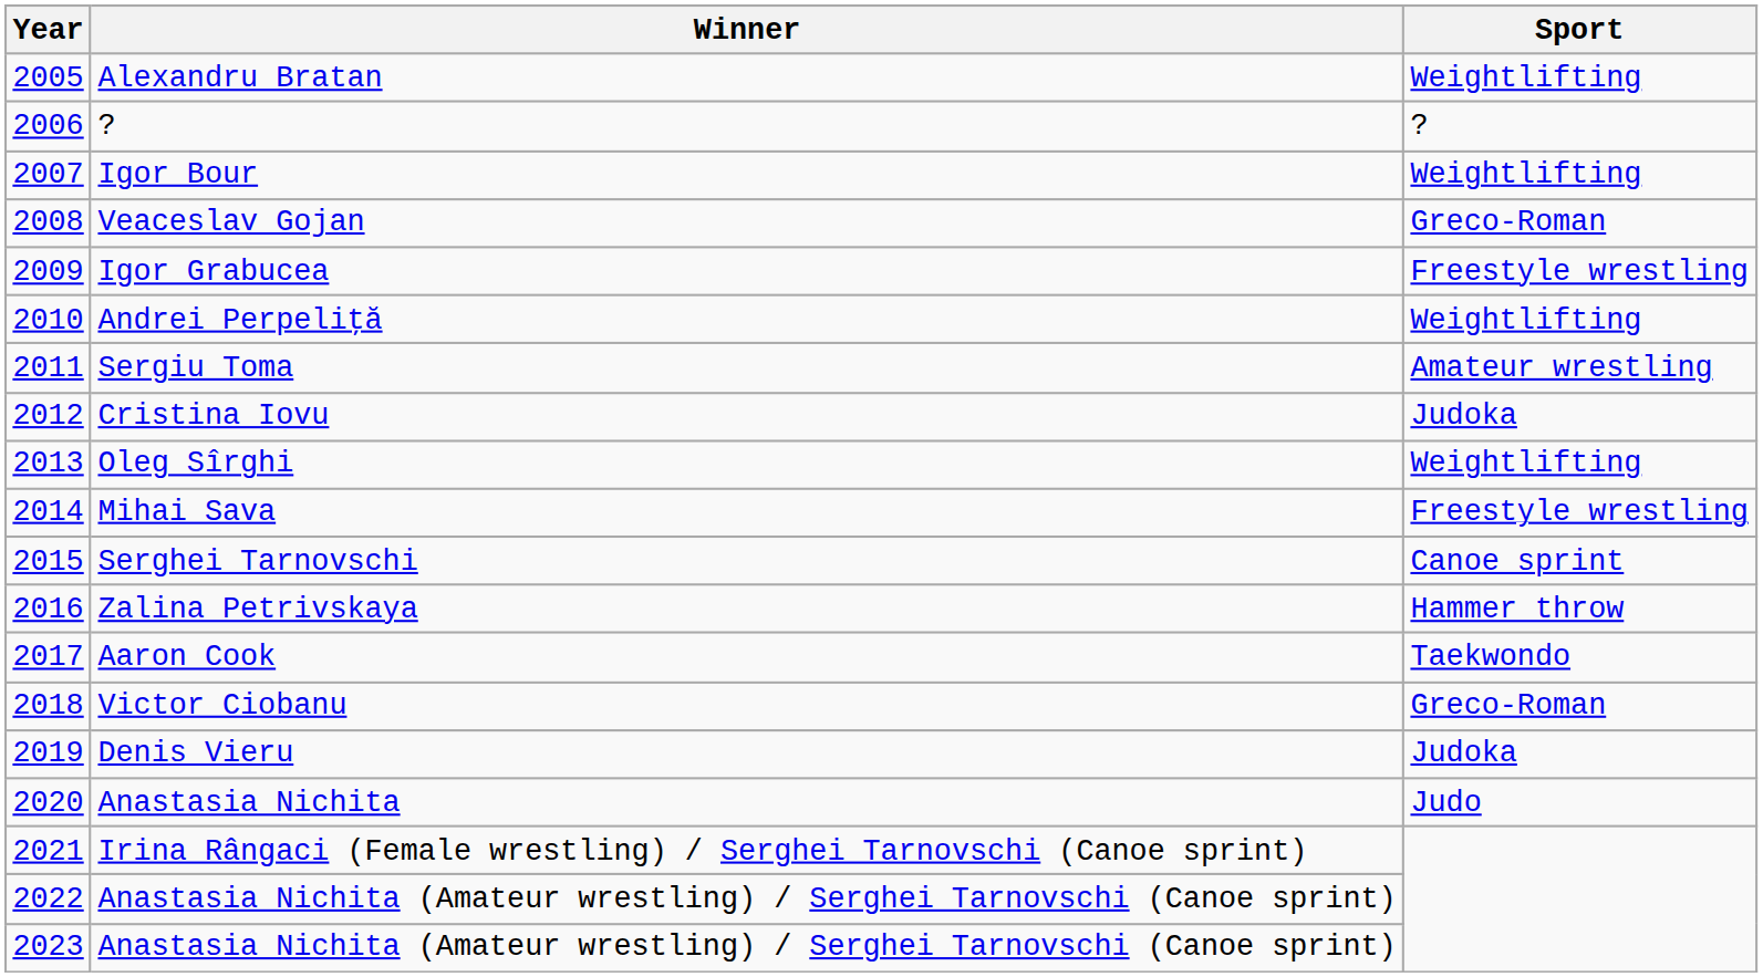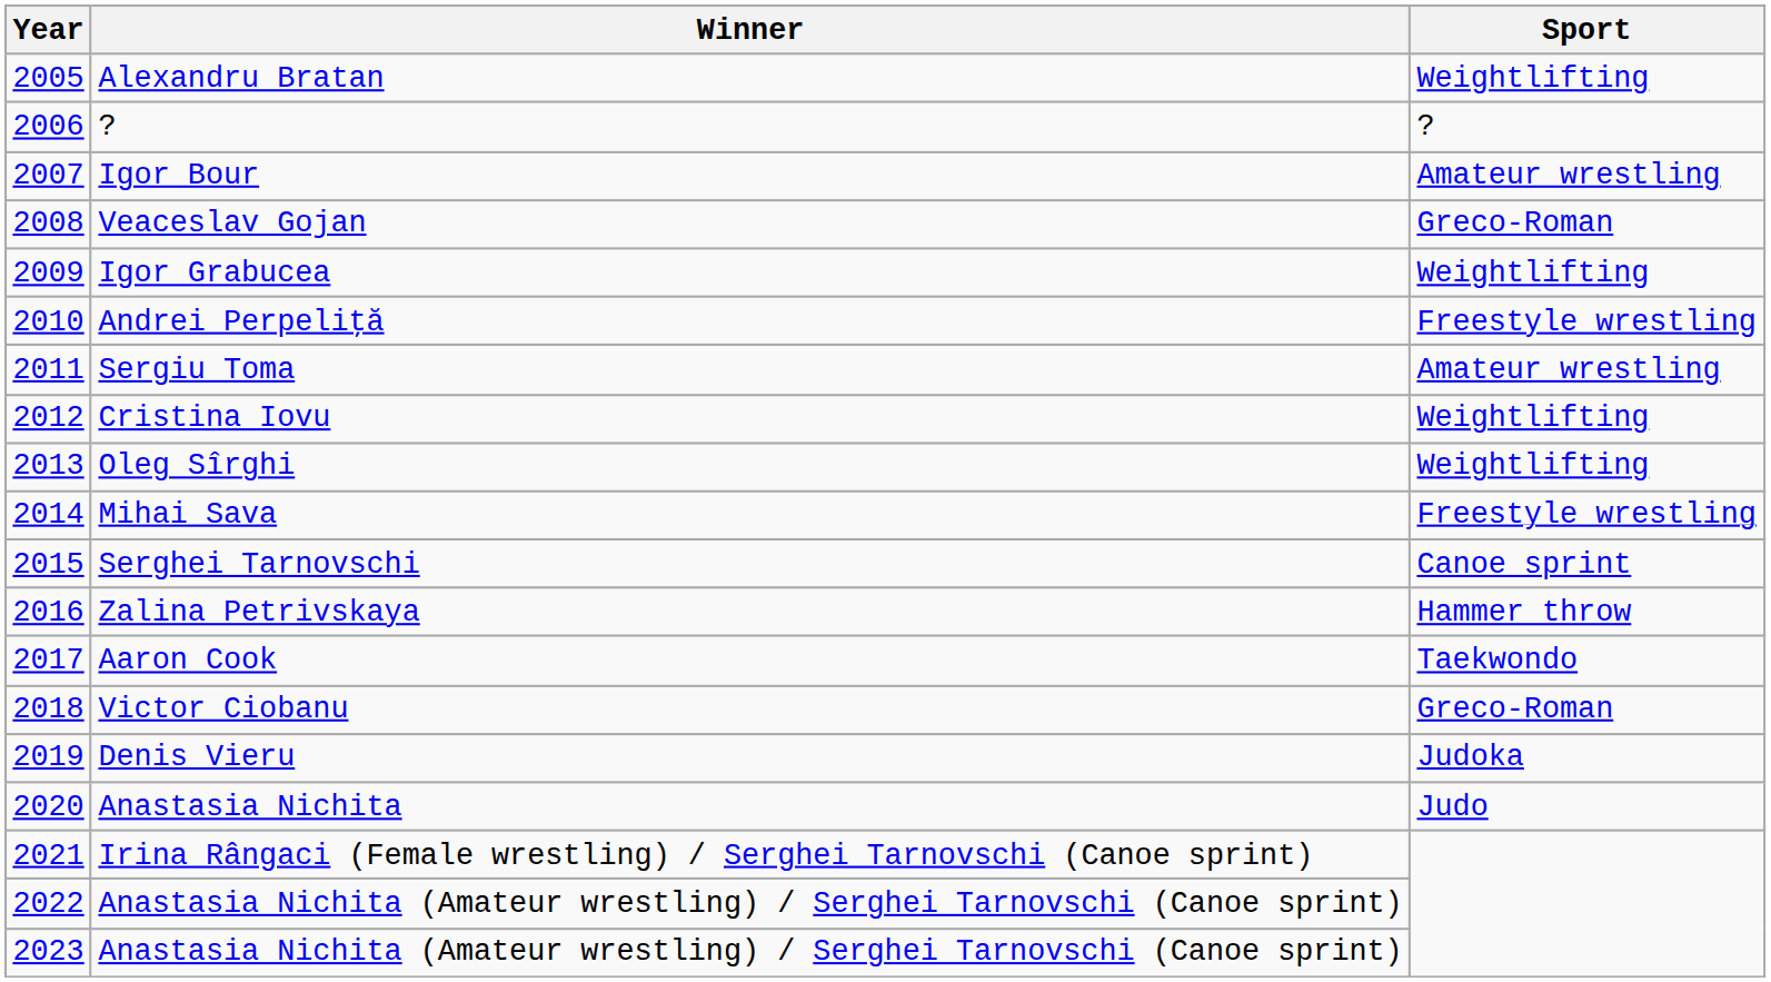Igor Bour | Sport: Weightlifting -> Amateur wrestling
Igor Grabucea | Sport: Freestyle wrestling -> Weightlifting
Andrei Perpeliţă | Sport: Weightlifting -> Freestyle wrestling
Cristina Iovu | Sport: Judoka -> Weightlifting
